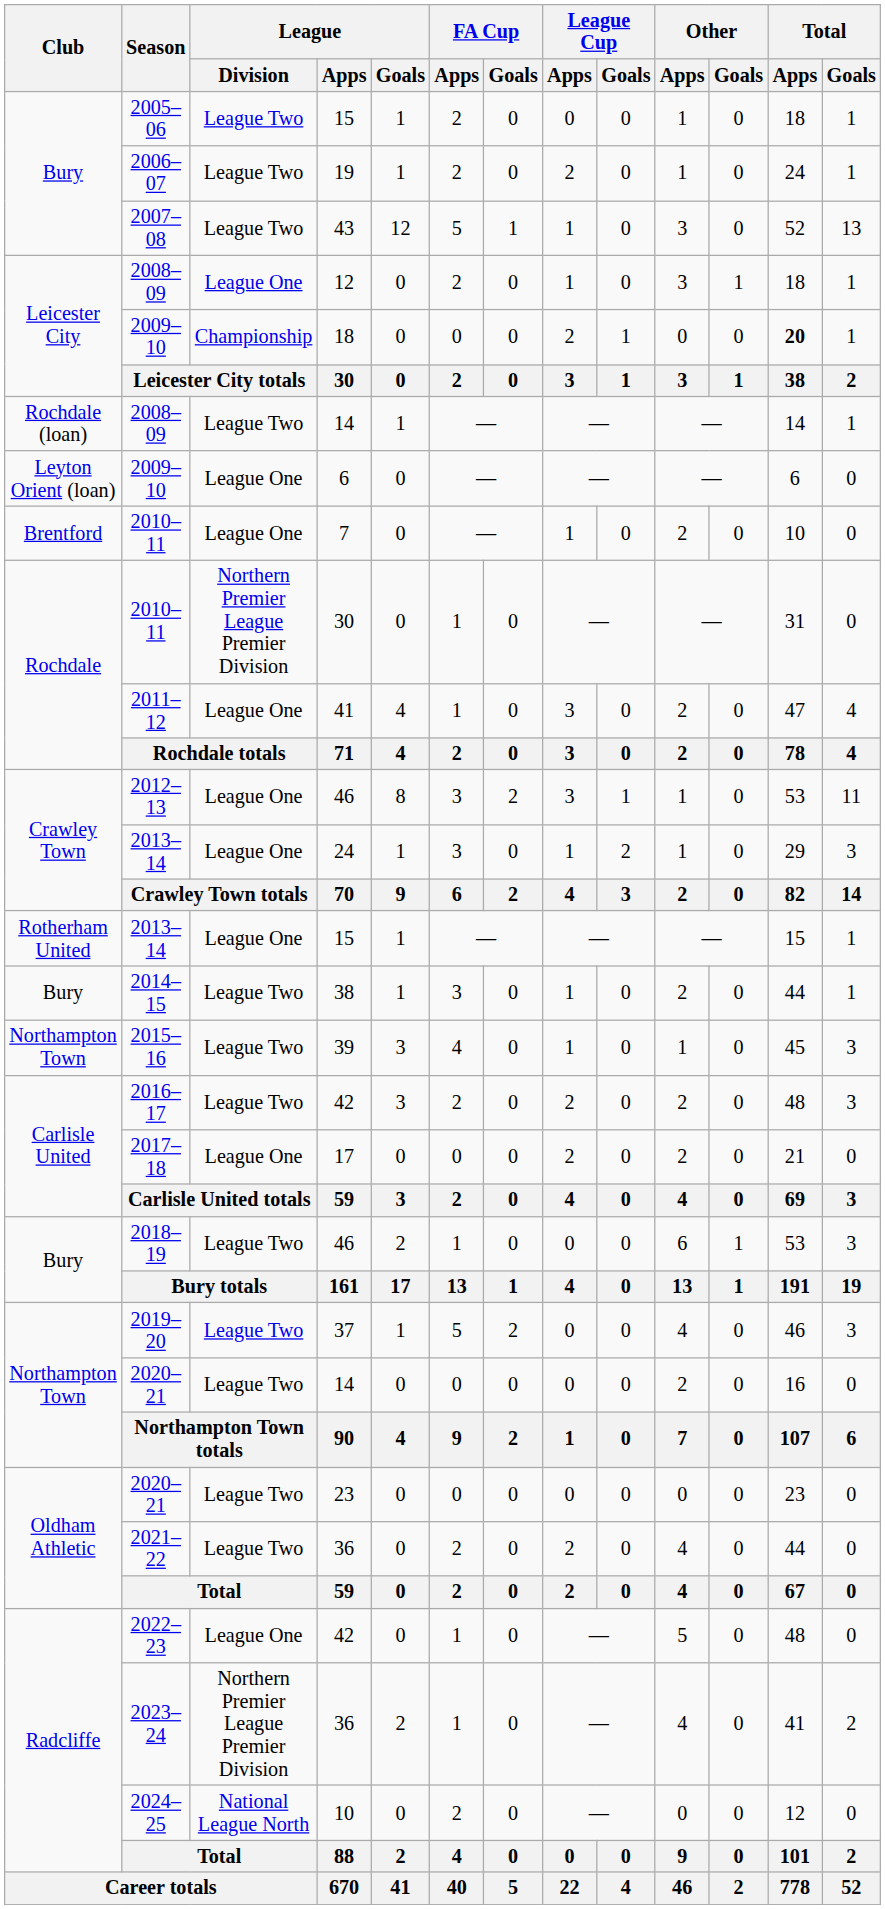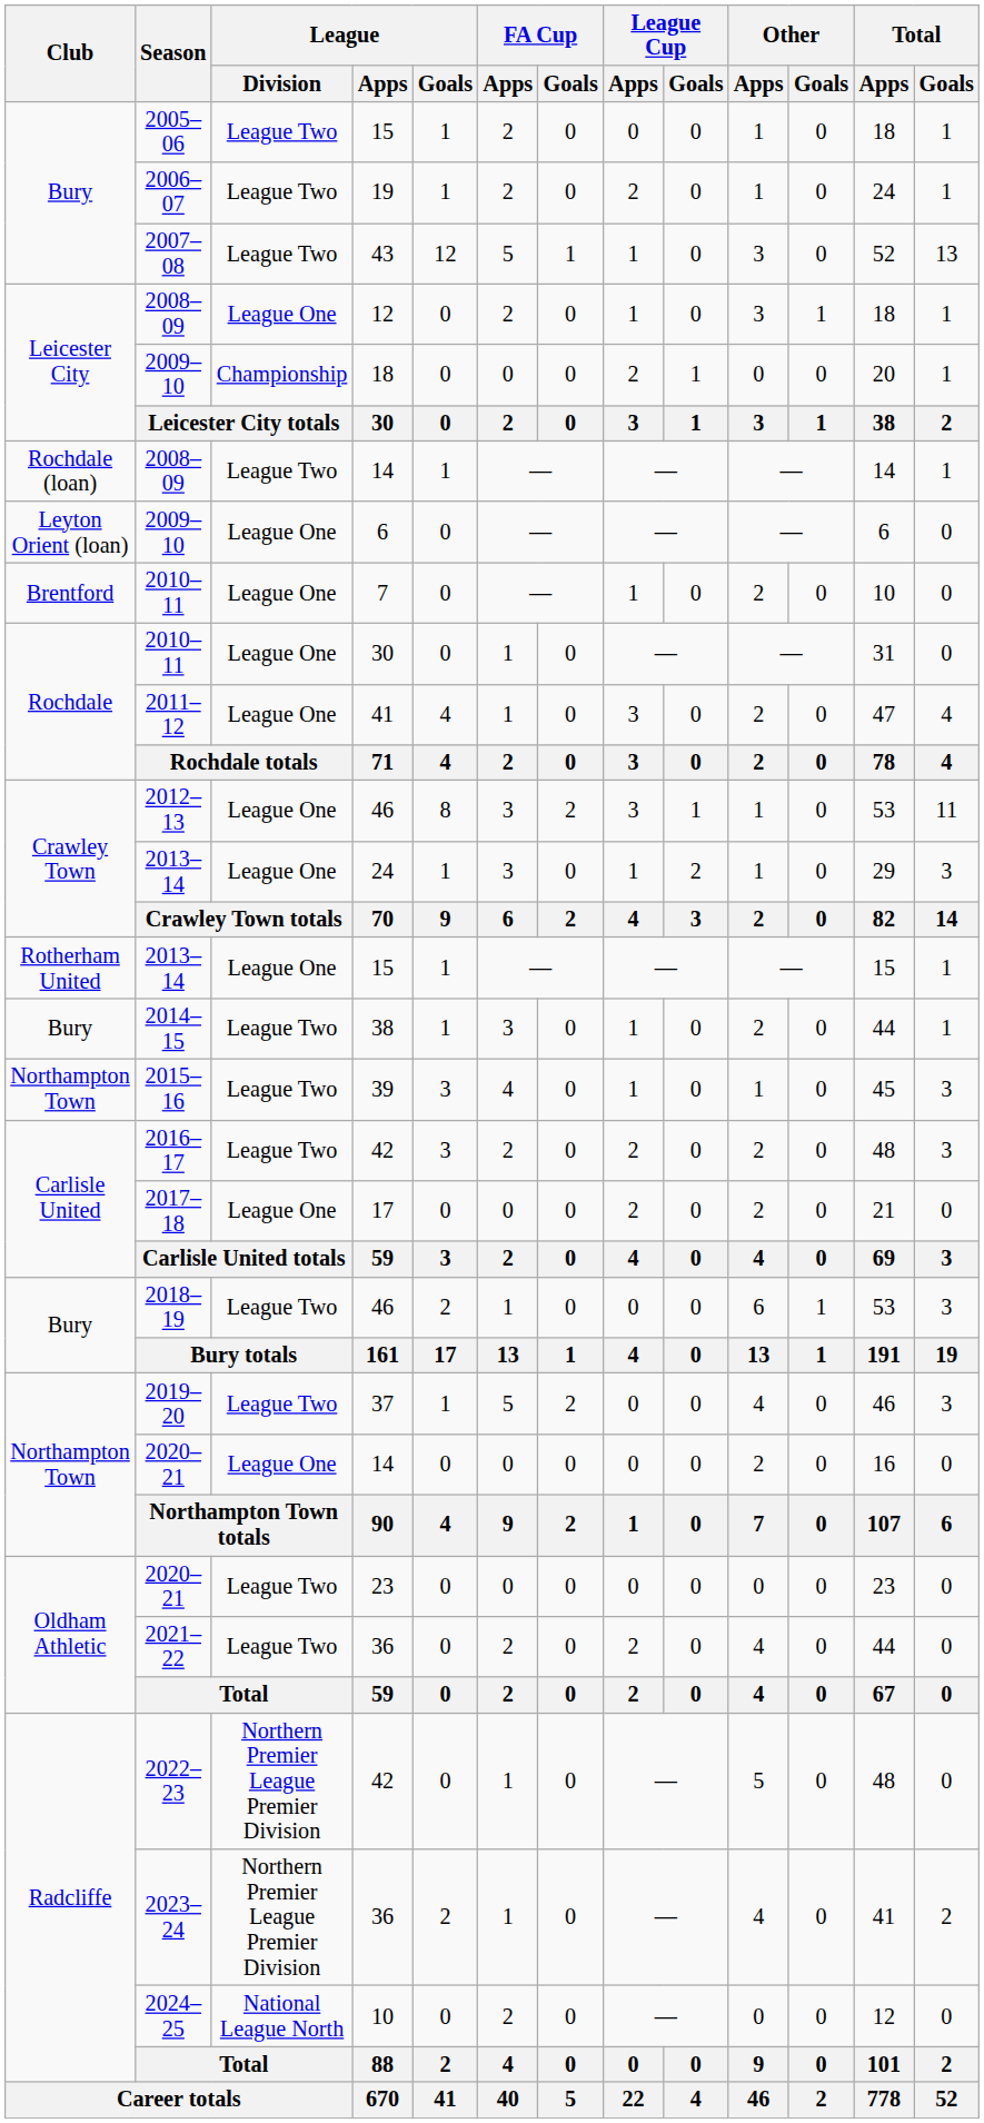2009–10 / 18 | Total / Apps: bold -> normal
2010–11 / 30 | League / Division: Northern Premier League Premier Division -> League One
2020–21 / 14 | League / Division: League Two -> League One
2022–23 | League / Division: League One -> Northern Premier League Premier Division
